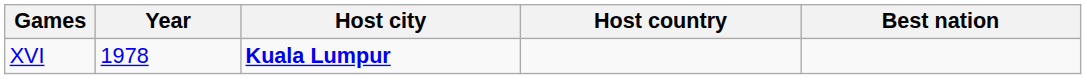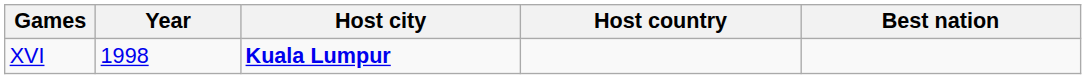XVI | Year: 1978 -> 1998
